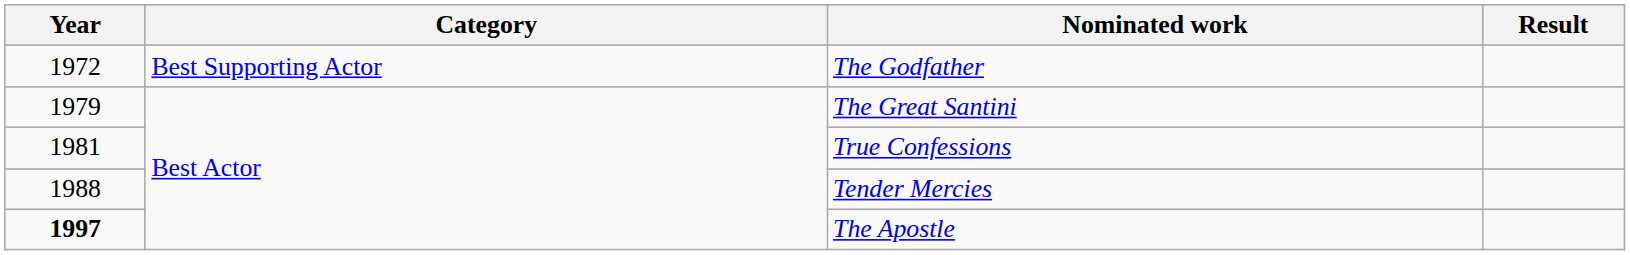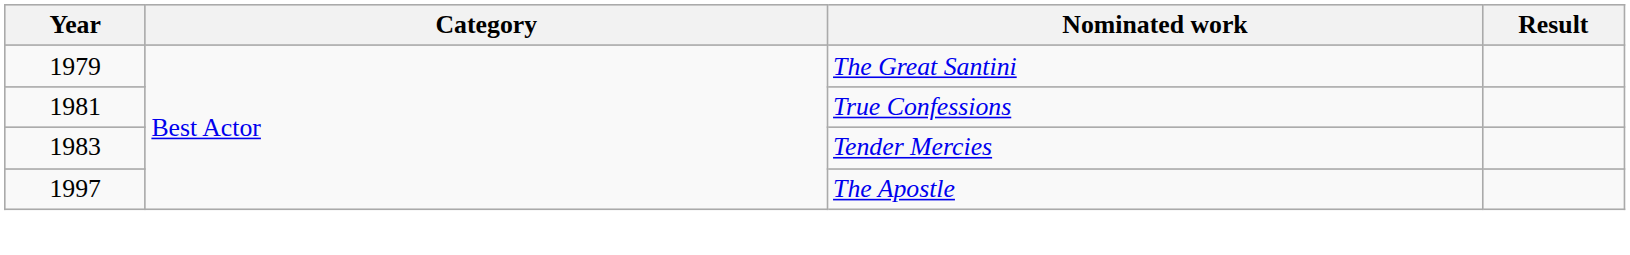- row: 1972 | Best Supporting Actor | The Godfather
Tender Mercies | Year: 1988 -> 1983
The Apostle | Year: bold -> normal
